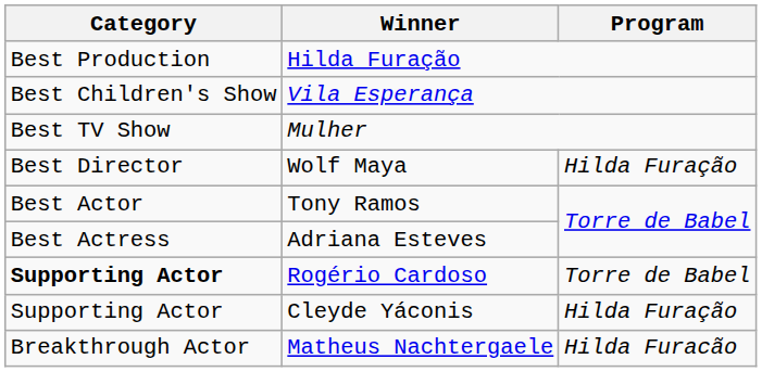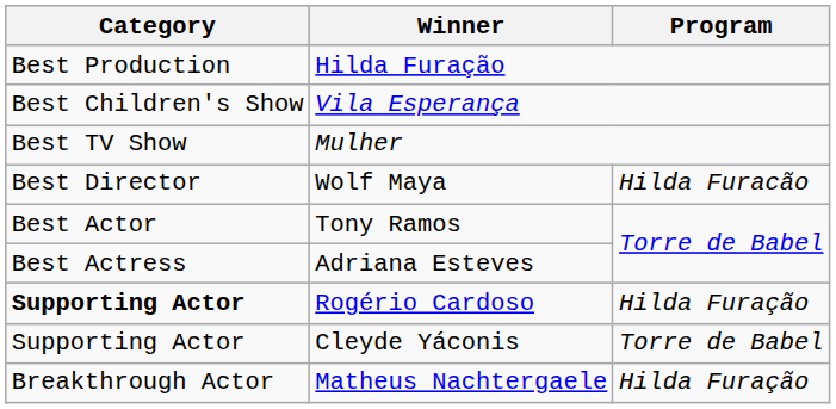Wolf Maya | Program: Hilda Furação -> Hilda Furacão
Rogério Cardoso | Program: Torre de Babel -> Hilda Furação
Cleyde Yáconis | Program: Hilda Furação -> Torre de Babel
Matheus Nachtergaele | Program: Hilda Furacão -> Hilda Furação
